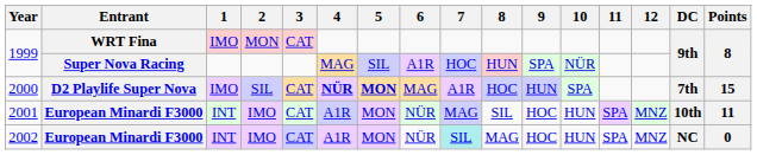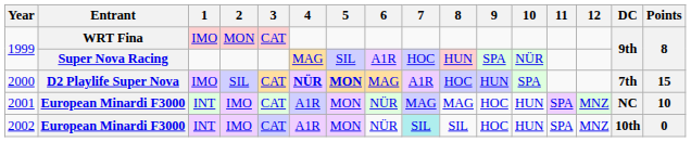2001 | 8: SIL -> MAG
2001 | DC: 10th -> NC
2001 | Points: 11 -> 10
2002 | 8: MAG -> SIL
2002 | DC: NC -> 10th
